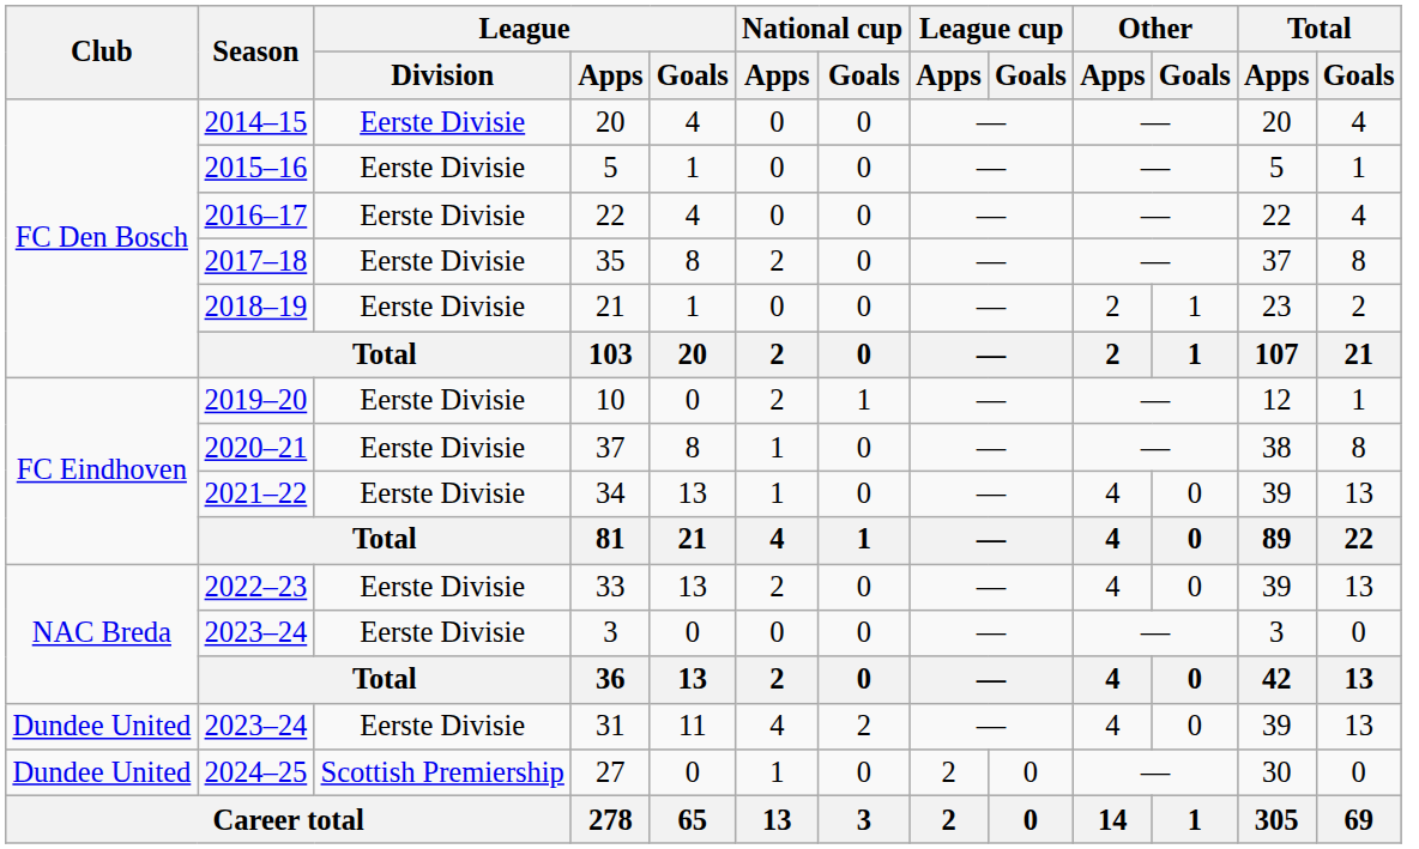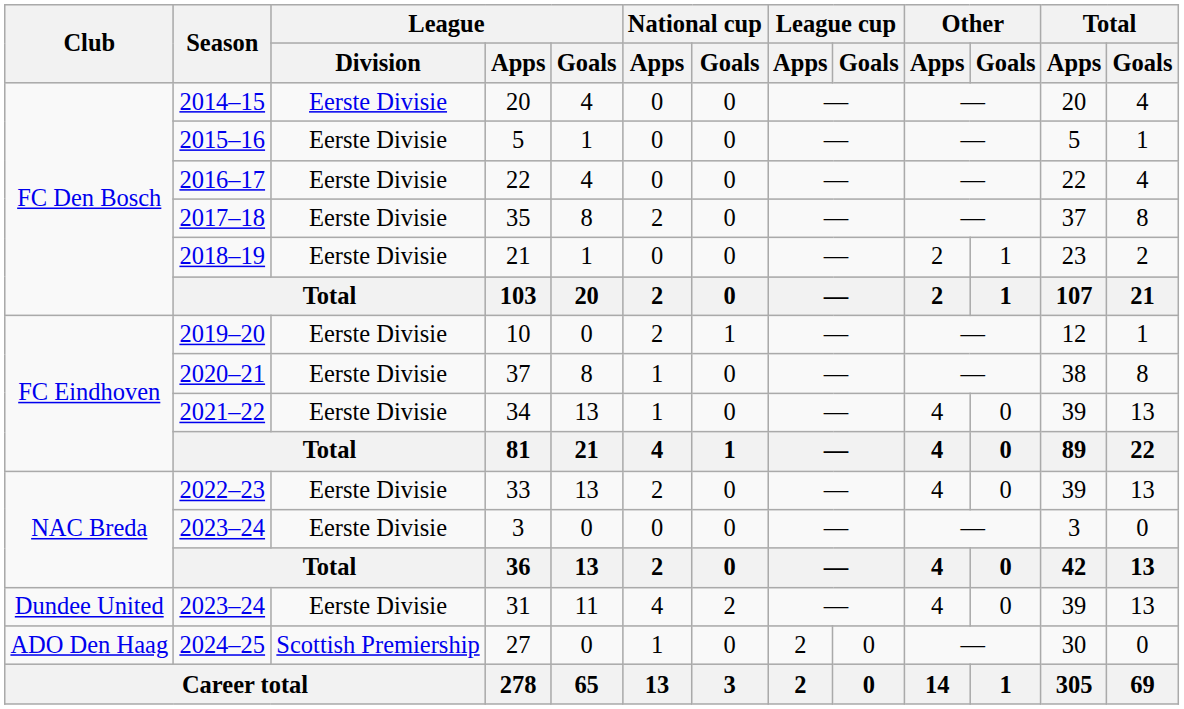27 | Club: Dundee United -> ADO Den Haag
